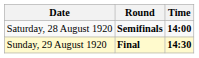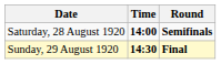columns swapped: Time <-> Round
